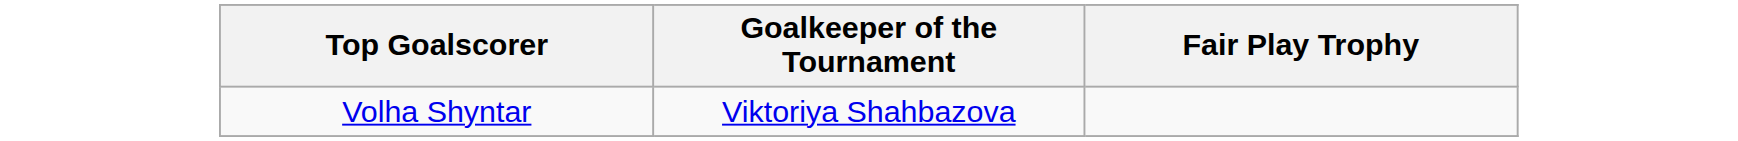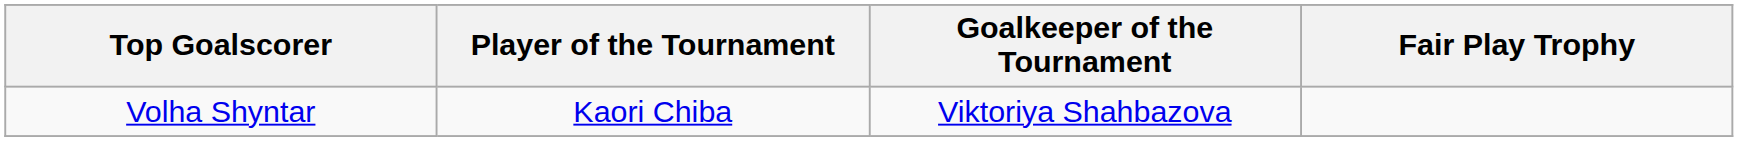+ column: Player of the Tournament | Kaori Chiba
